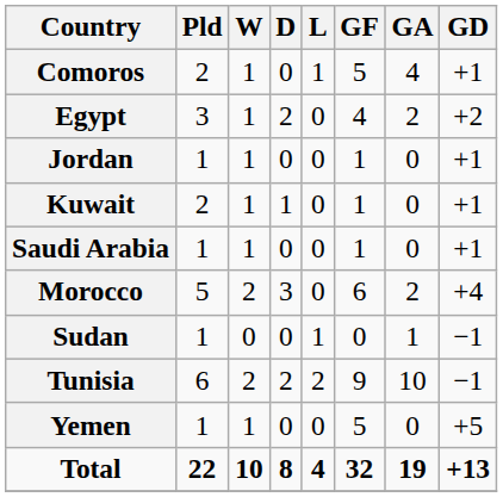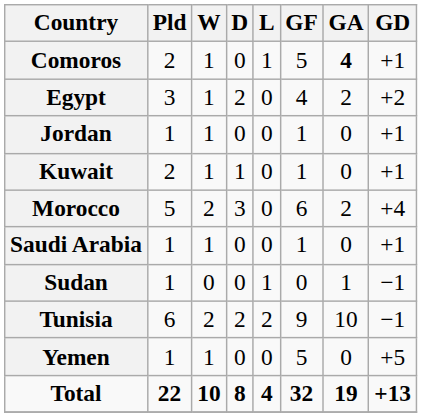Comoros | GA: normal -> bold
rows swapped: Morocco <-> Saudi Arabia
